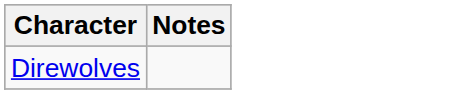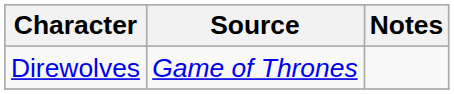+ column: Source | Game of Thrones
